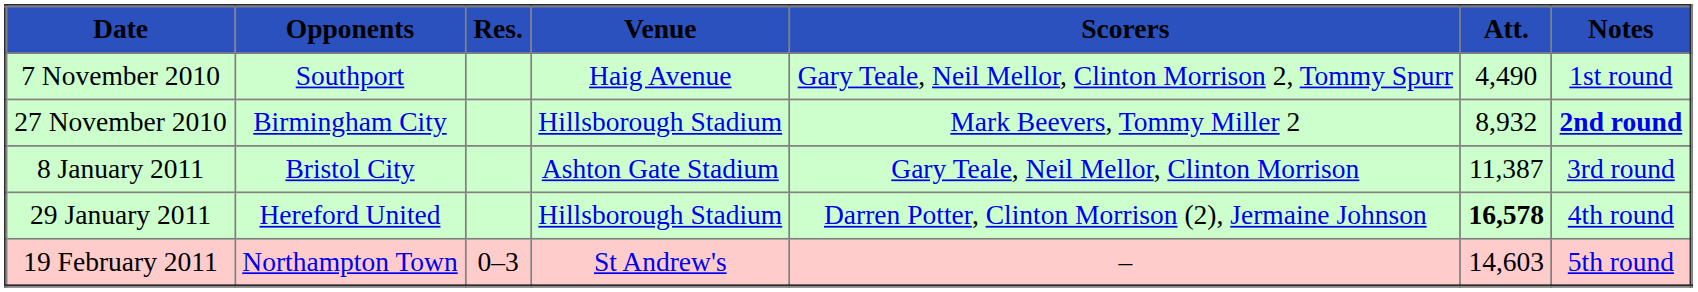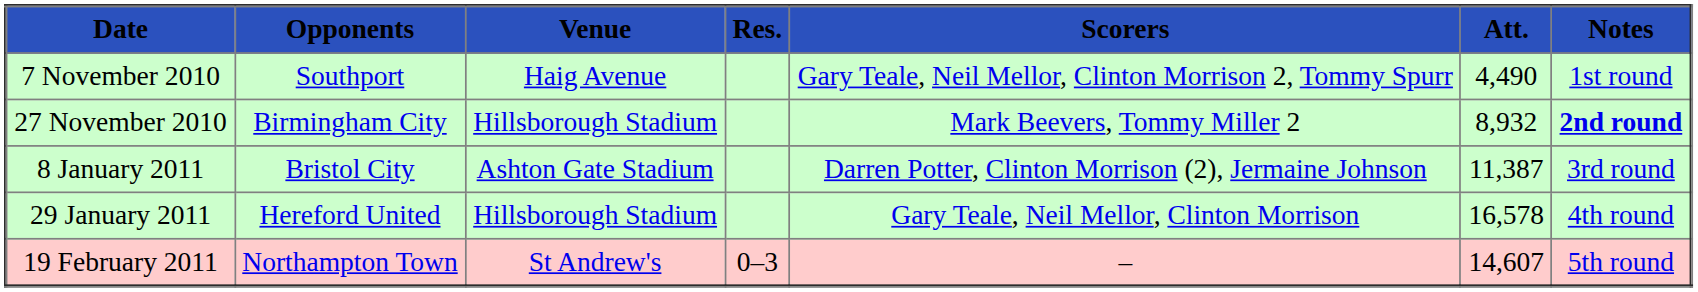columns swapped: Venue <-> Res.
8 January 2011 | Scorers: Gary Teale, Neil Mellor, Clinton Morrison -> Darren Potter, Clinton Morrison (2), Jermaine Johnson
29 January 2011 | Scorers: Darren Potter, Clinton Morrison (2), Jermaine Johnson -> Gary Teale, Neil Mellor, Clinton Morrison
29 January 2011 | Att.: bold -> normal
19 February 2011 | Att.: 14,603 -> 14,607
